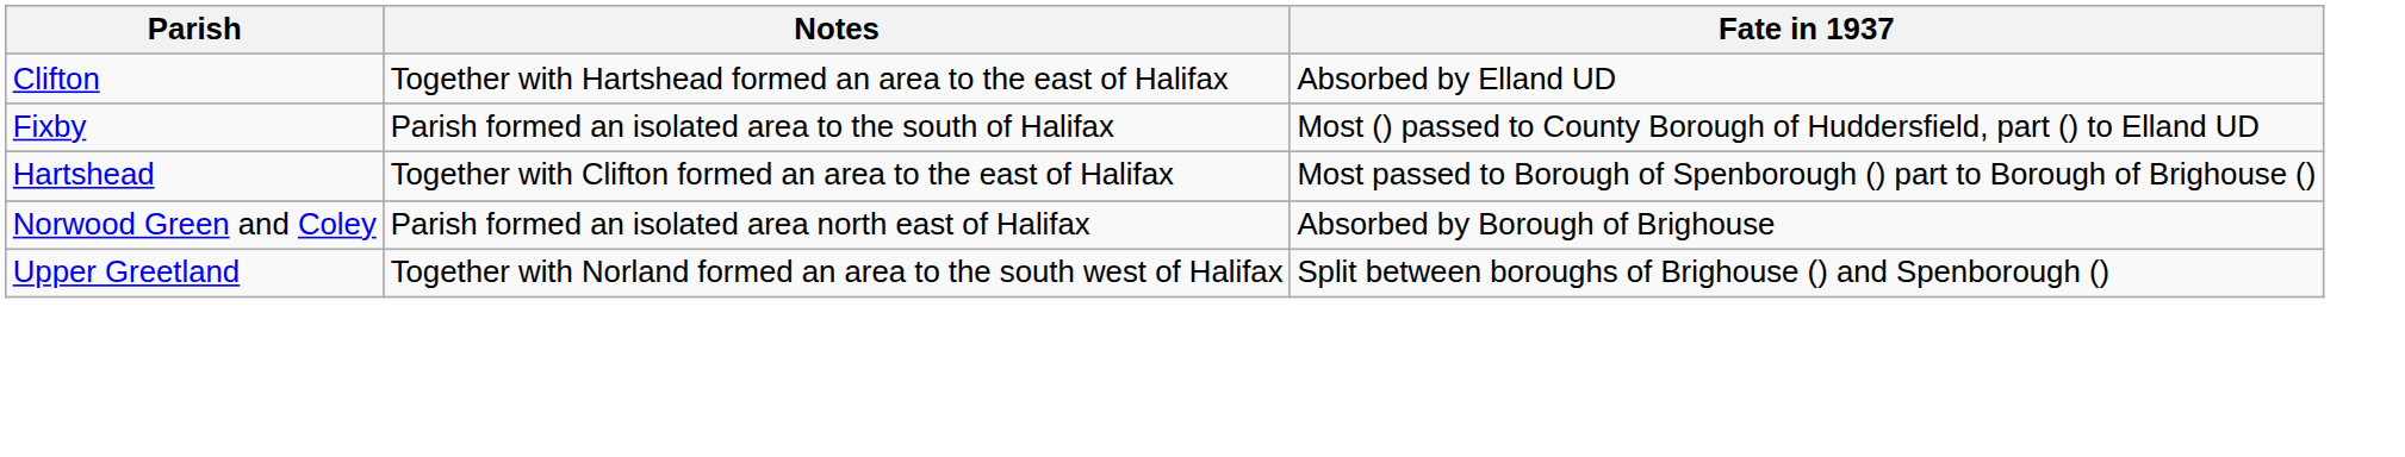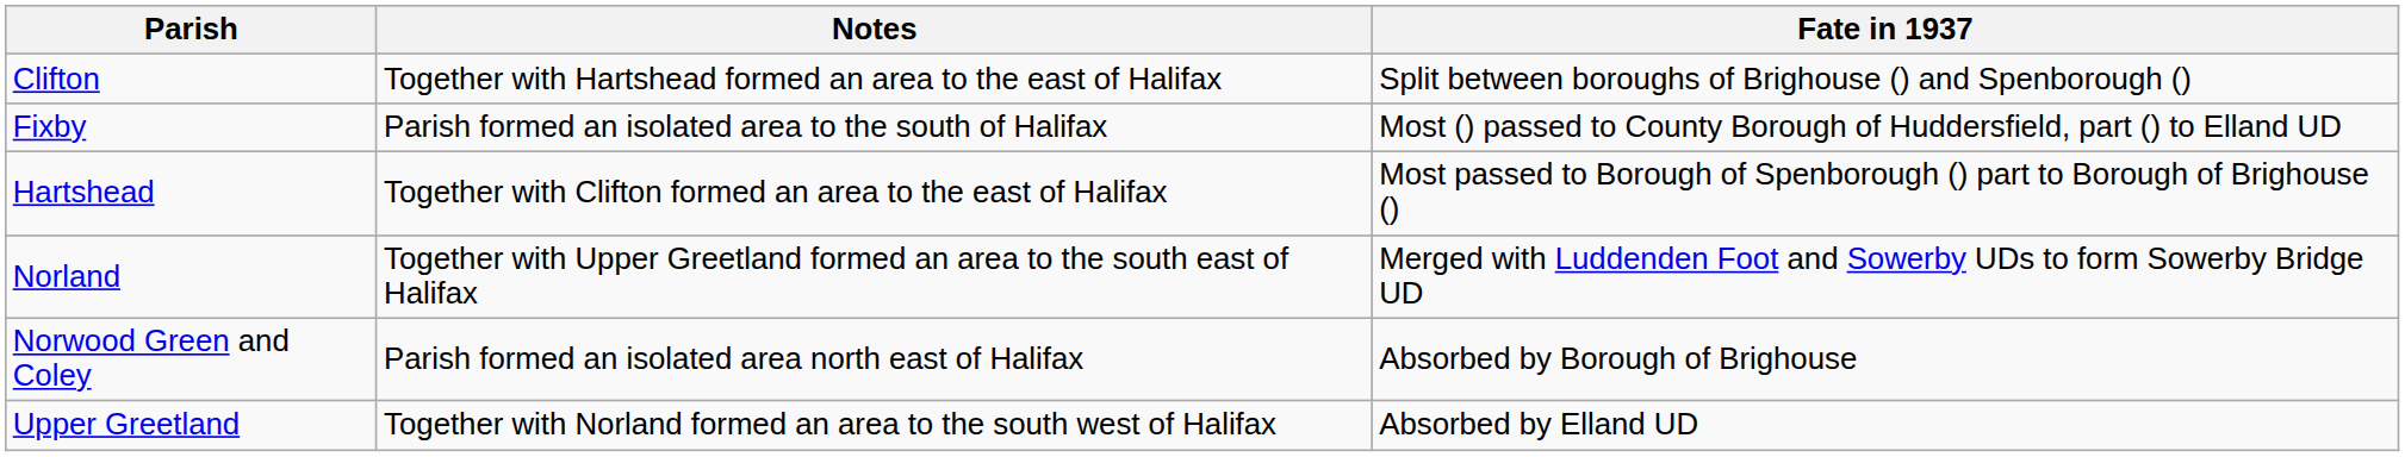Clifton | Fate in 1937: Absorbed by Elland UD -> Split between boroughs of Brighouse () and Spenborough ()
+ row: Norland | Together with Upper Greetland formed an area to the south east of Halifax | Merged with Luddenden Foot and Sowerby UDs to form Sowerby Bridge UD
Upper Greetland | Fate in 1937: Split between boroughs of Brighouse () and Spenborough () -> Absorbed by Elland UD
